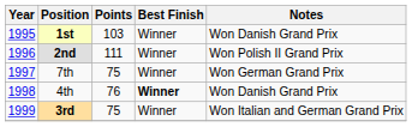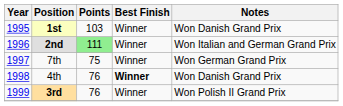2nd | Points: no background -> lightgreen background
2nd | Notes: Won Polish II Grand Prix -> Won Italian and German Grand Prix
3rd | Points: 75 -> 76
3rd | Notes: Won Italian and German Grand Prix -> Won Polish II Grand Prix
